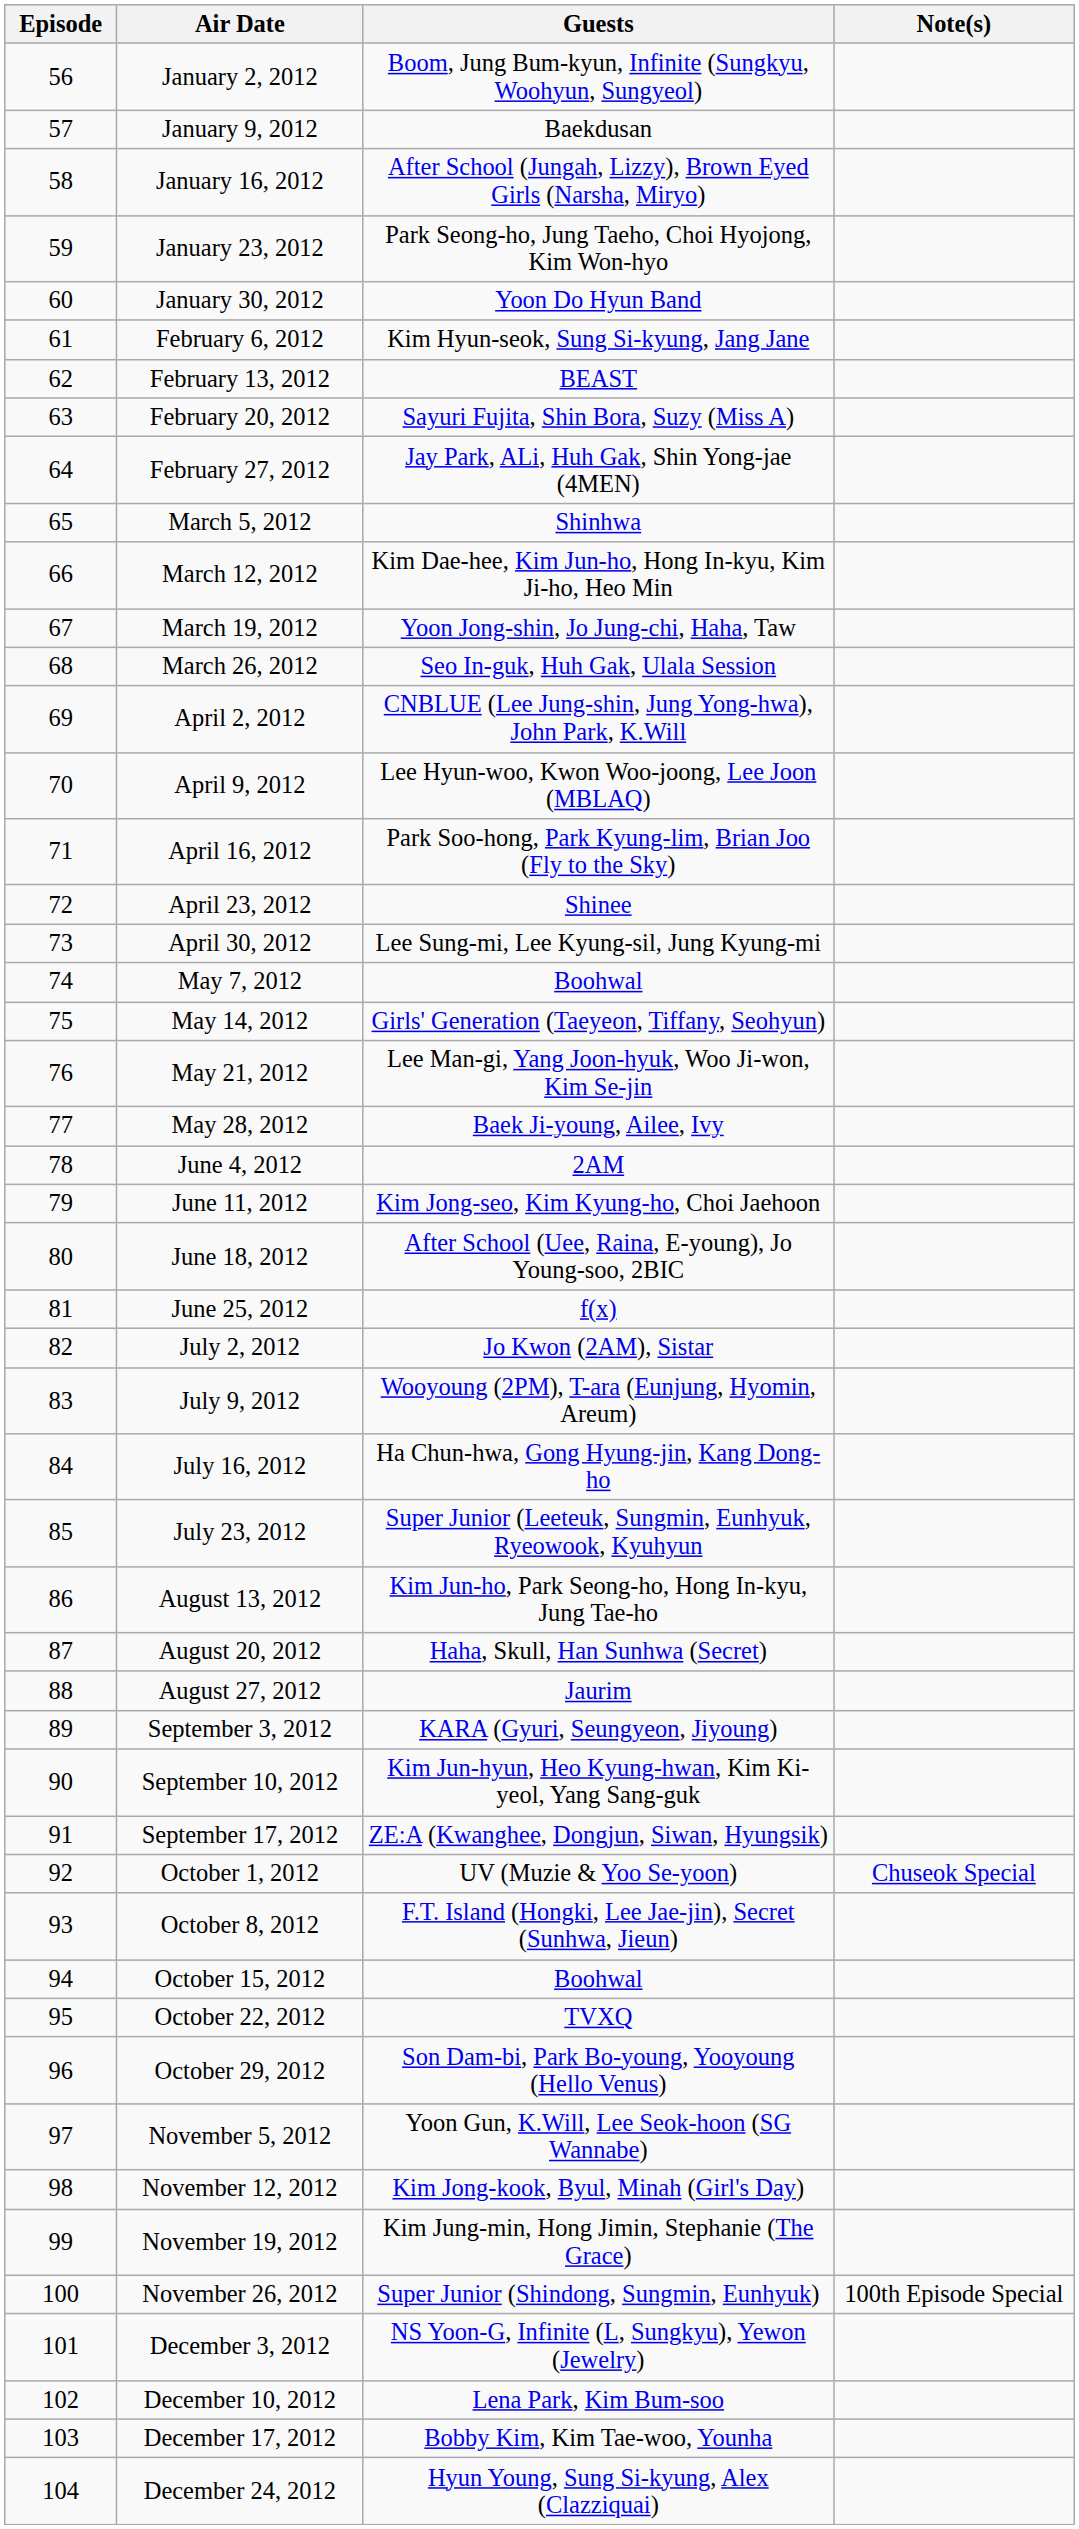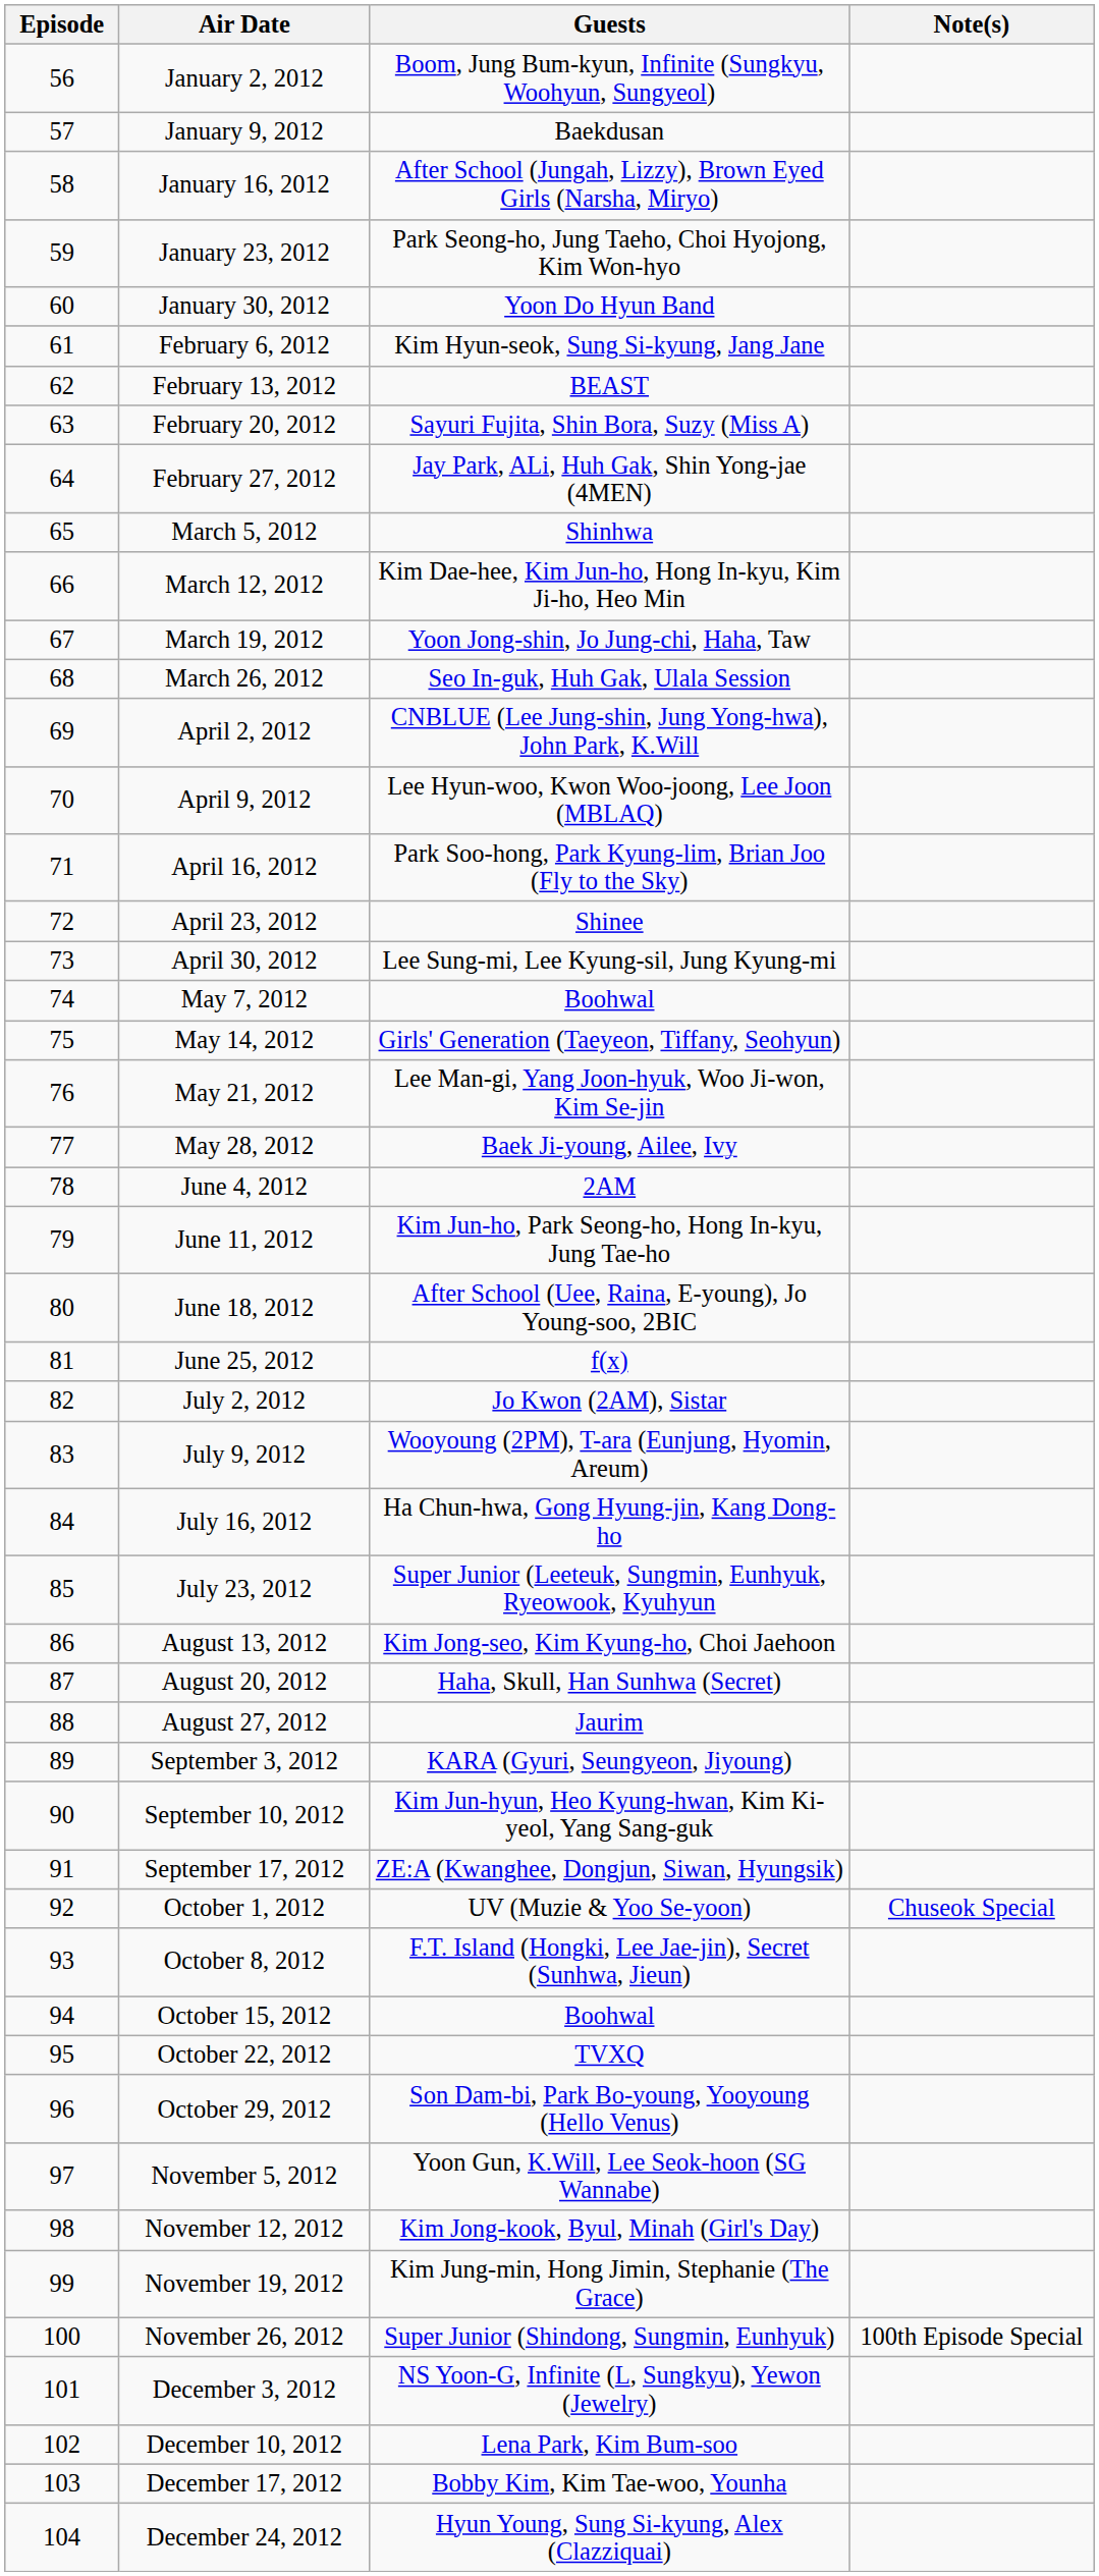June 11, 2012 | Guests: Kim Jong-seo, Kim Kyung-ho, Choi Jaehoon -> Kim Jun-ho, Park Seong-ho, Hong In-kyu, Jung Tae-ho
August 13, 2012 | Guests: Kim Jun-ho, Park Seong-ho, Hong In-kyu, Jung Tae-ho -> Kim Jong-seo, Kim Kyung-ho, Choi Jaehoon
